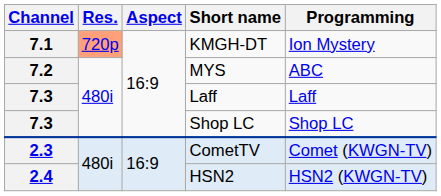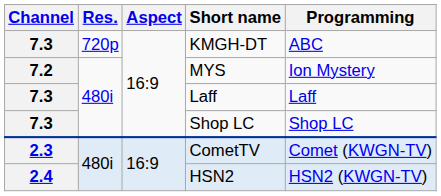KMGH-DT | Channel: 7.1 -> 7.3
KMGH-DT | Res.: lightsalmon background -> no background
KMGH-DT | Programming: Ion Mystery -> ABC
MYS | Programming: ABC -> Ion Mystery
